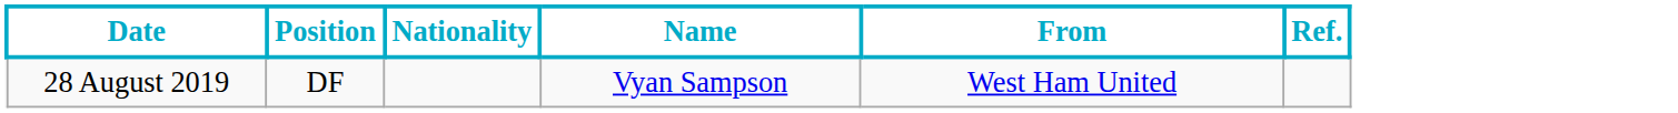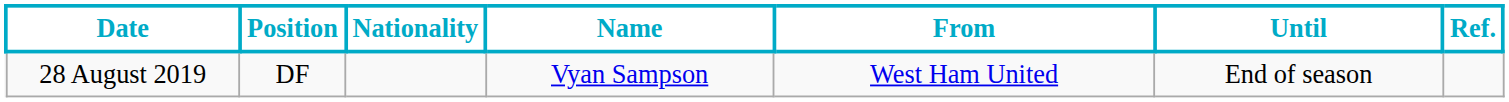+ column: Until | End of season
